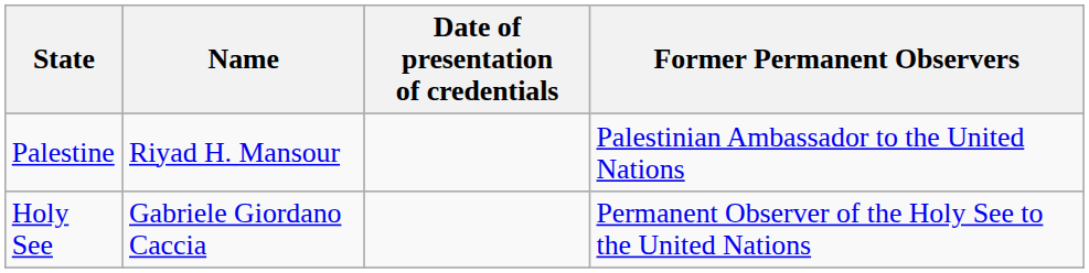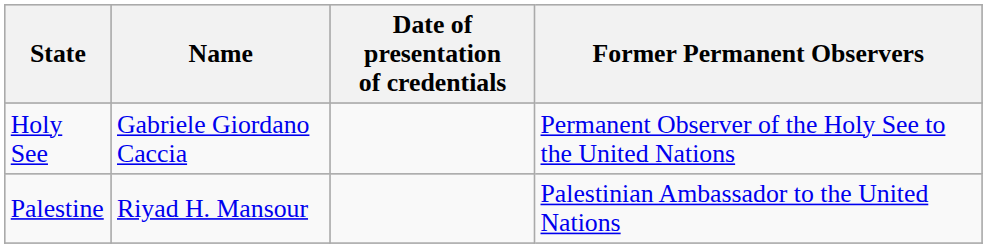rows swapped: Holy See <-> Palestine
